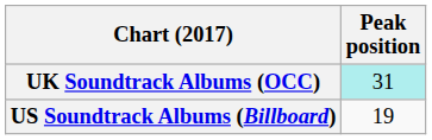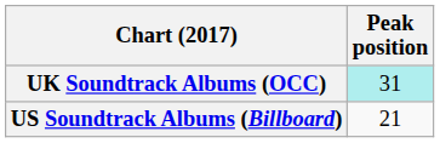US Soundtrack Albums (Billboard) | Peak position: 19 -> 21
